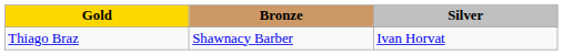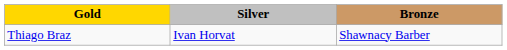columns swapped: Silver <-> Bronze
